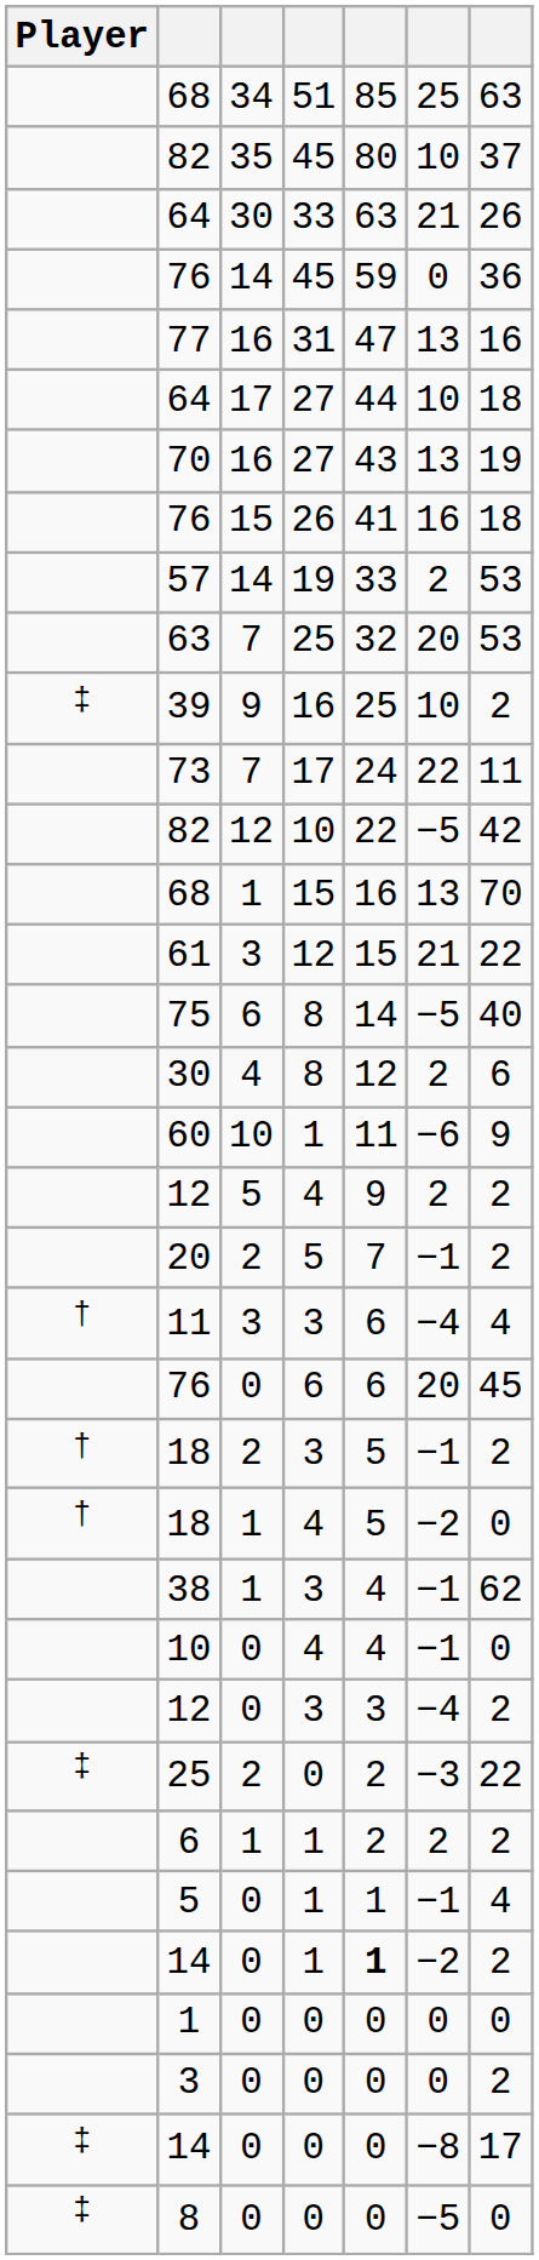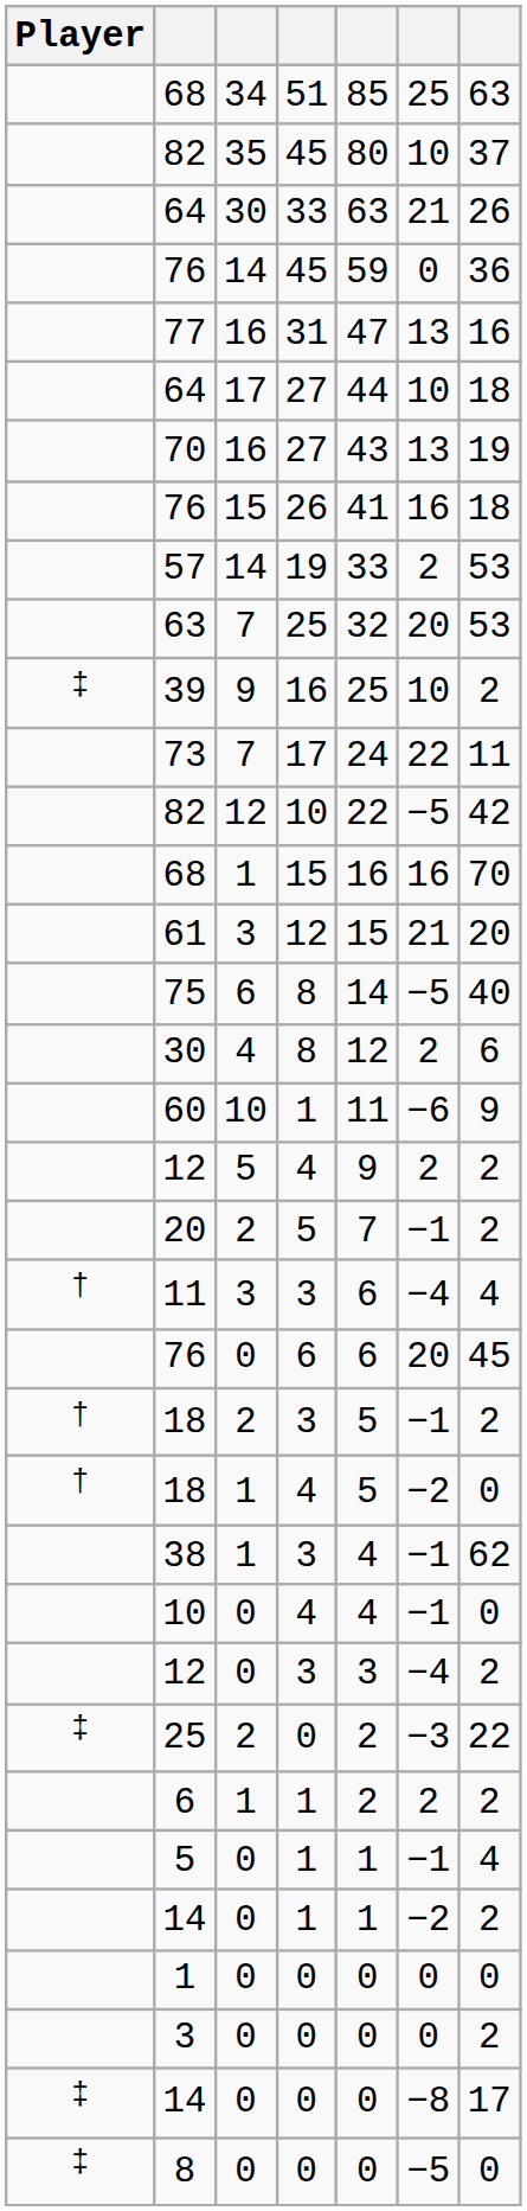68 / 15 | column 6: 13 -> 16
61 | column 7: 22 -> 20
14 / 1 | column 5: bold -> normal
